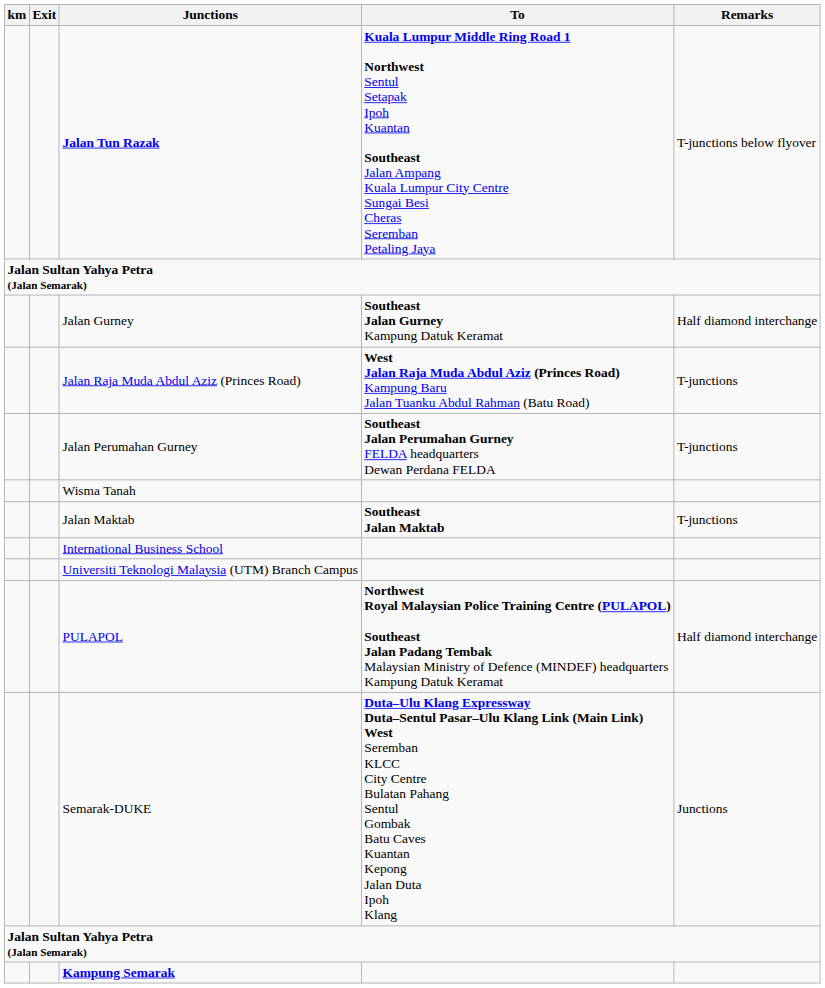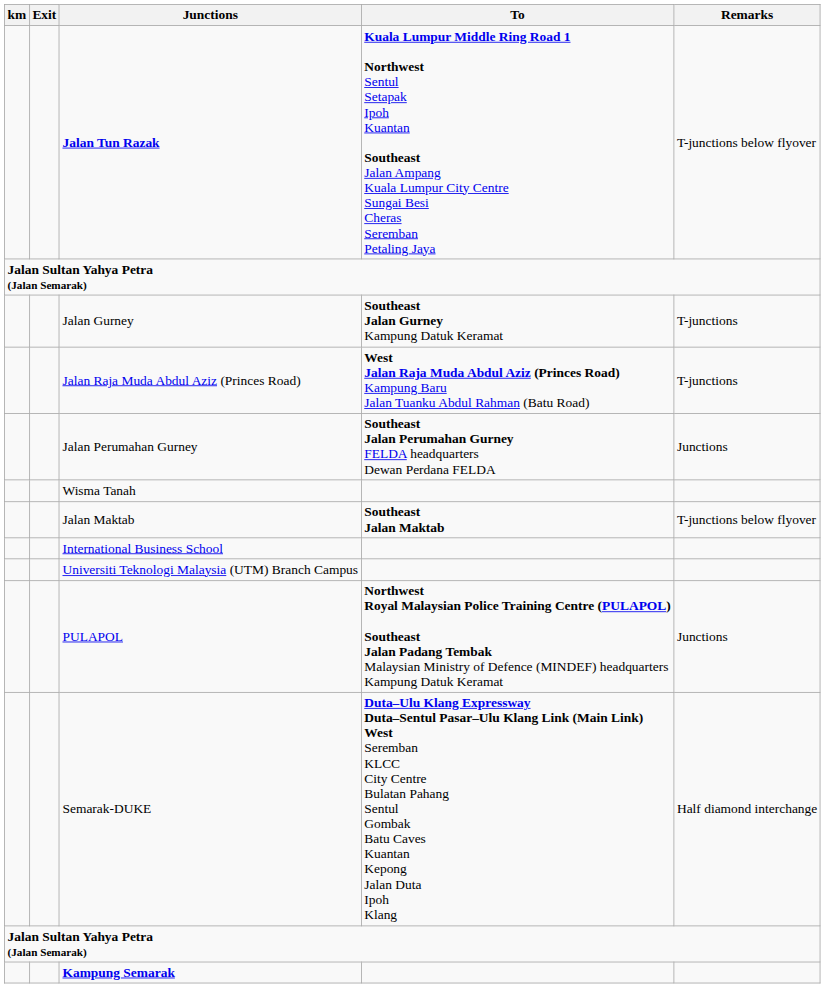Jalan Gurney | Remarks: Half diamond interchange -> T-junctions
Jalan Perumahan Gurney | Remarks: T-junctions -> Junctions
Jalan Maktab | Remarks: T-junctions -> T-junctions below flyover
PULAPOL | Remarks: Half diamond interchange -> Junctions
Semarak-DUKE | Remarks: Junctions -> Half diamond interchange
